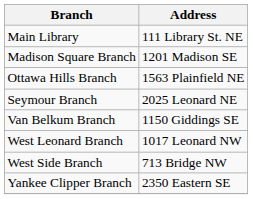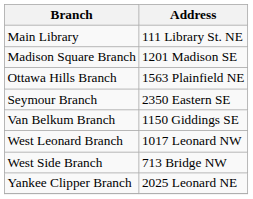Seymour Branch | Address: 2025 Leonard NE -> 2350 Eastern SE
Yankee Clipper Branch | Address: 2350 Eastern SE -> 2025 Leonard NE
